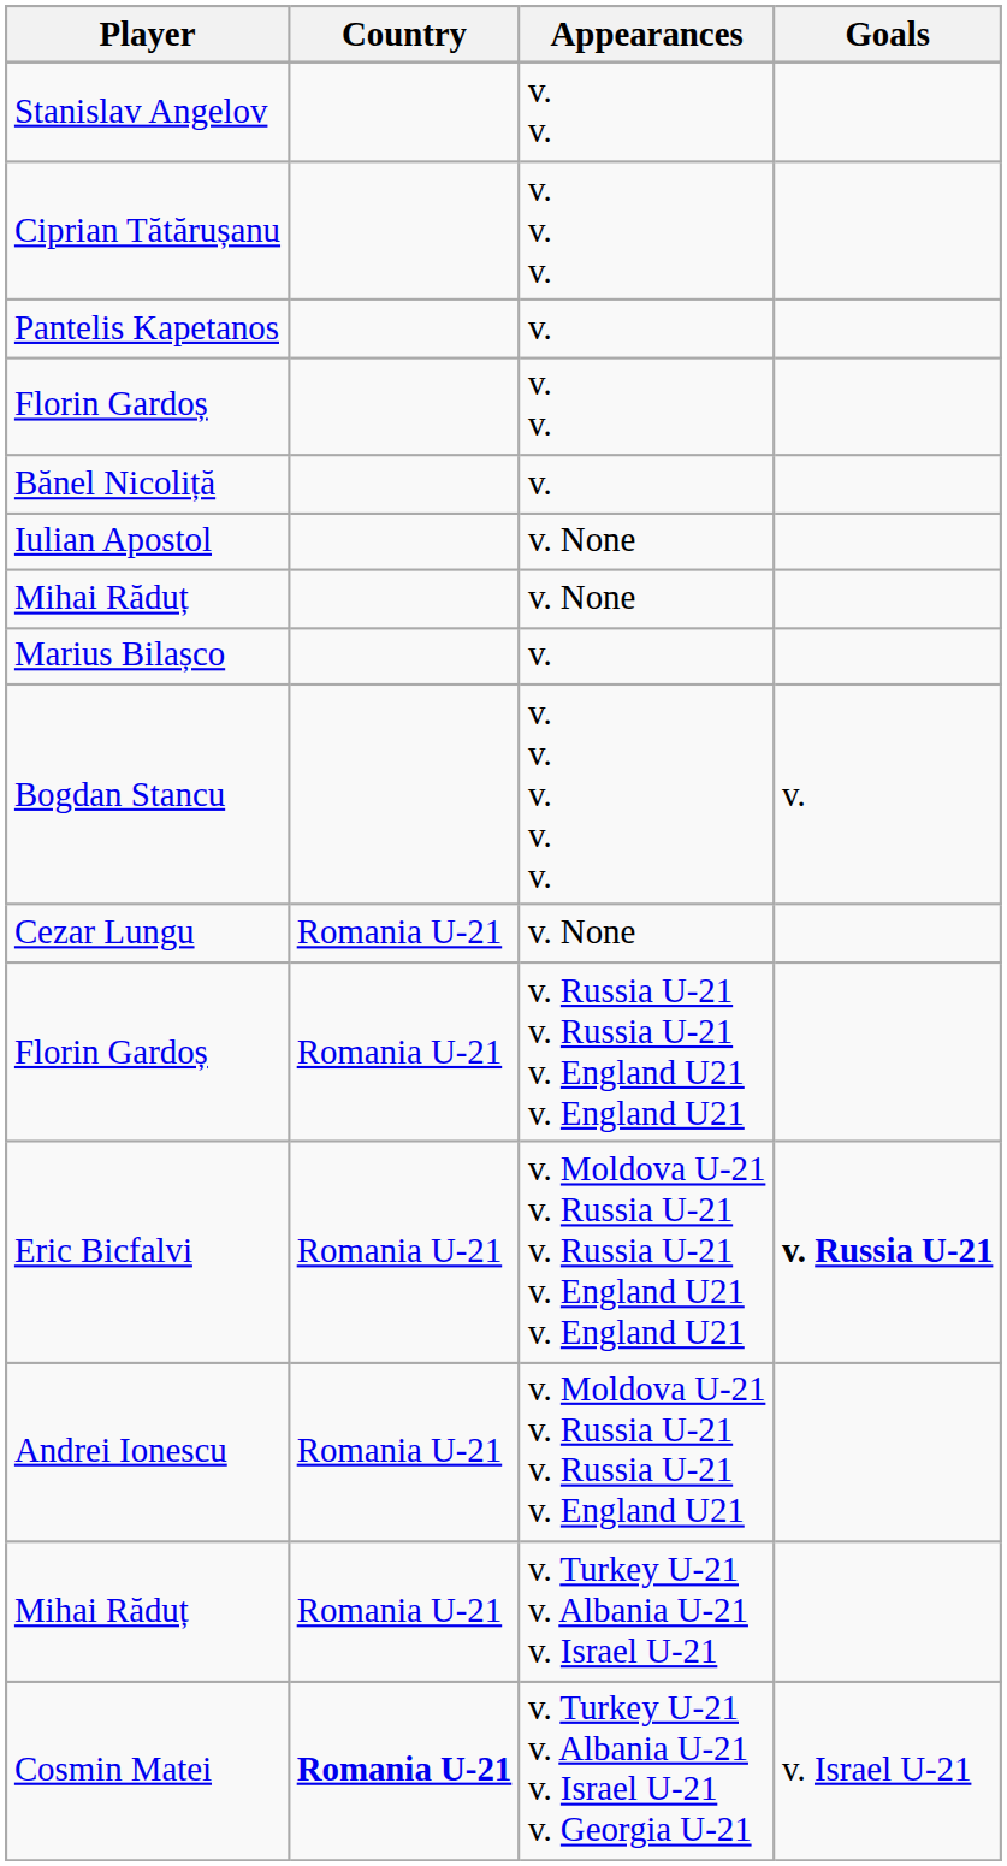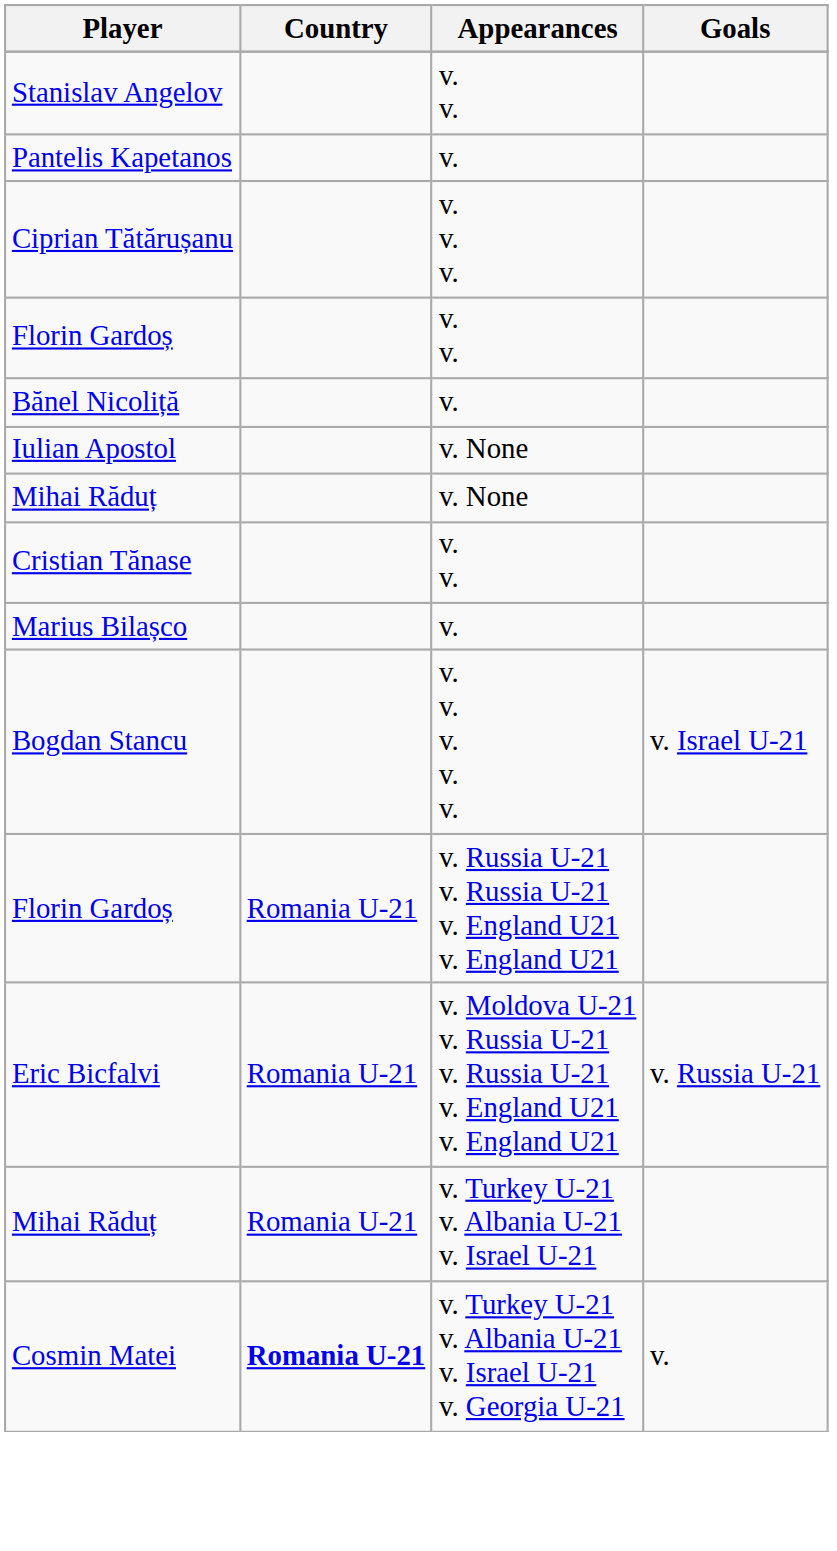rows swapped: Pantelis Kapetanos <-> Ciprian Tătărușanu
+ row: Cristian Tănase | v. v.
Bogdan Stancu | Goals: v. -> v. Israel U-21
- row: Cezar Lungu | Romania U-21 | v. None
Eric Bicfalvi | Goals: bold -> normal
- row: Andrei Ionescu | Romania U-21 | v. Moldova U-21 v. Russia U-21 v. Russia U-21 v. England U21
Cosmin Matei | Goals: v. Israel U-21 -> v.
